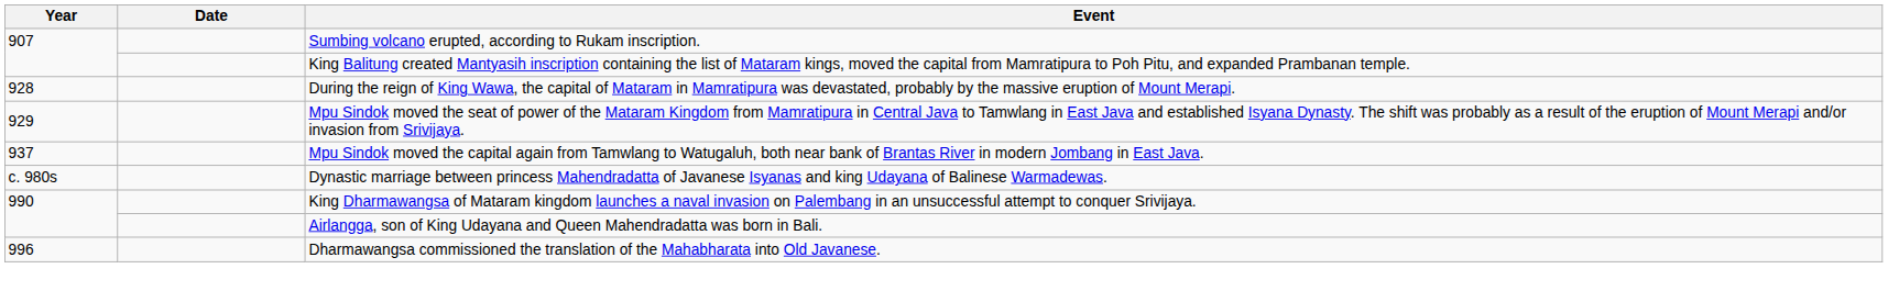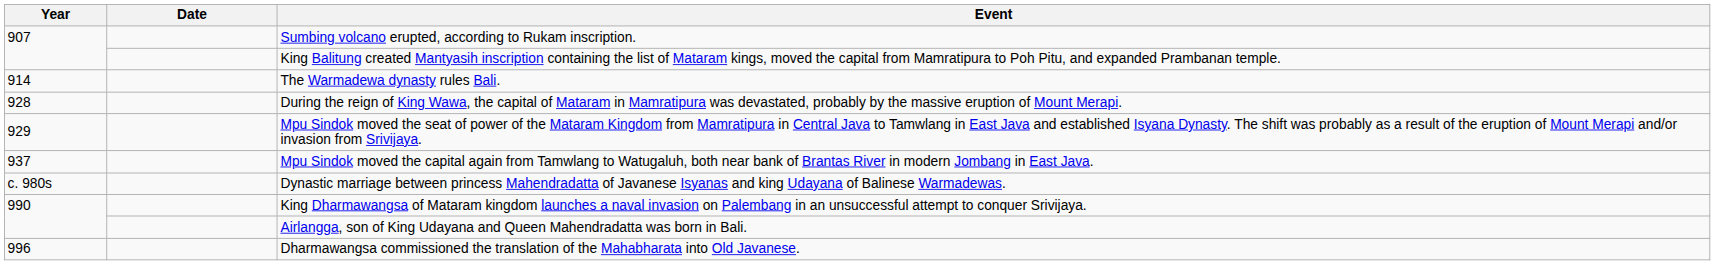+ row: 914 | The Warmadewa dynasty rules Bali.
